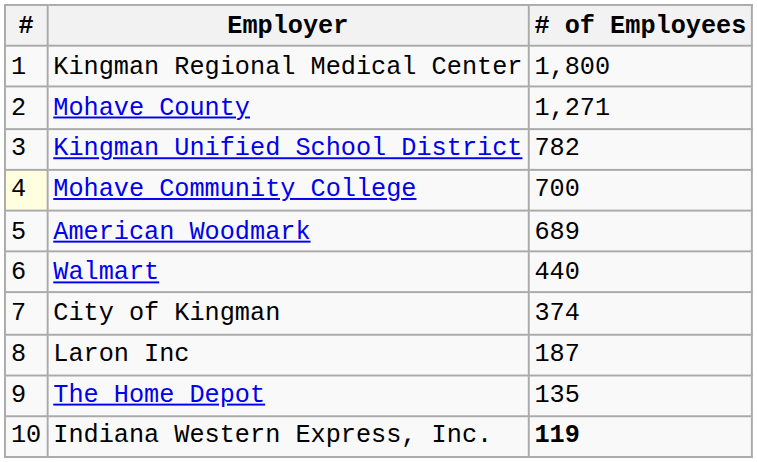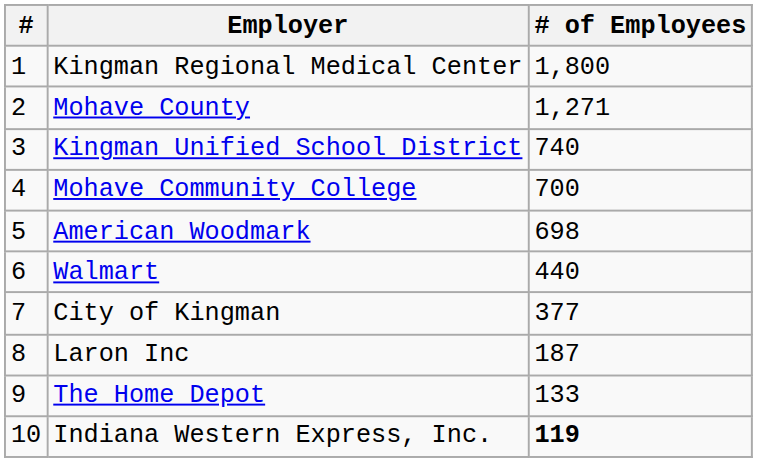Kingman Unified School District | # of Employees: 782 -> 740
Mohave Community College | #: lightyellow background -> no background
American Woodmark | # of Employees: 689 -> 698
City of Kingman | # of Employees: 374 -> 377
The Home Depot | # of Employees: 135 -> 133
